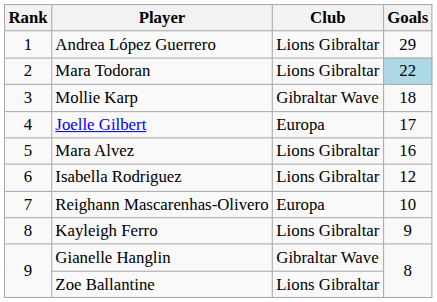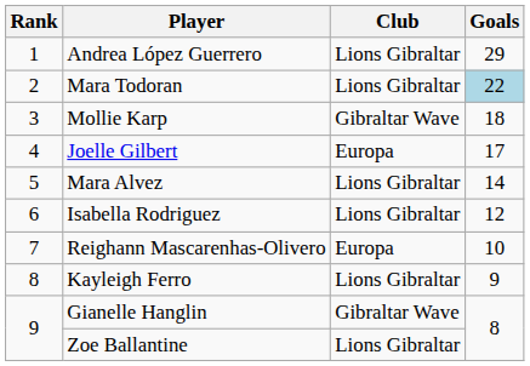Mara Alvez | Goals: 16 -> 14
